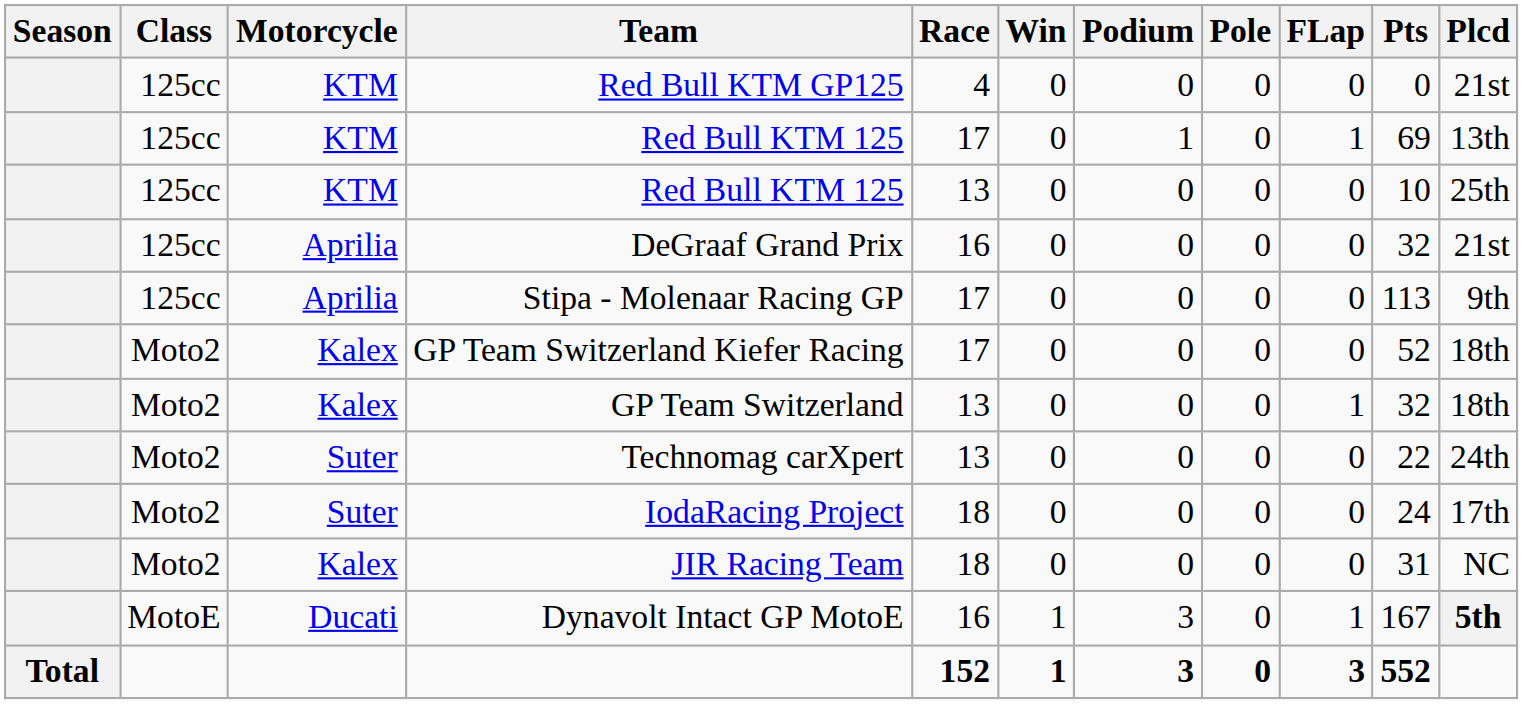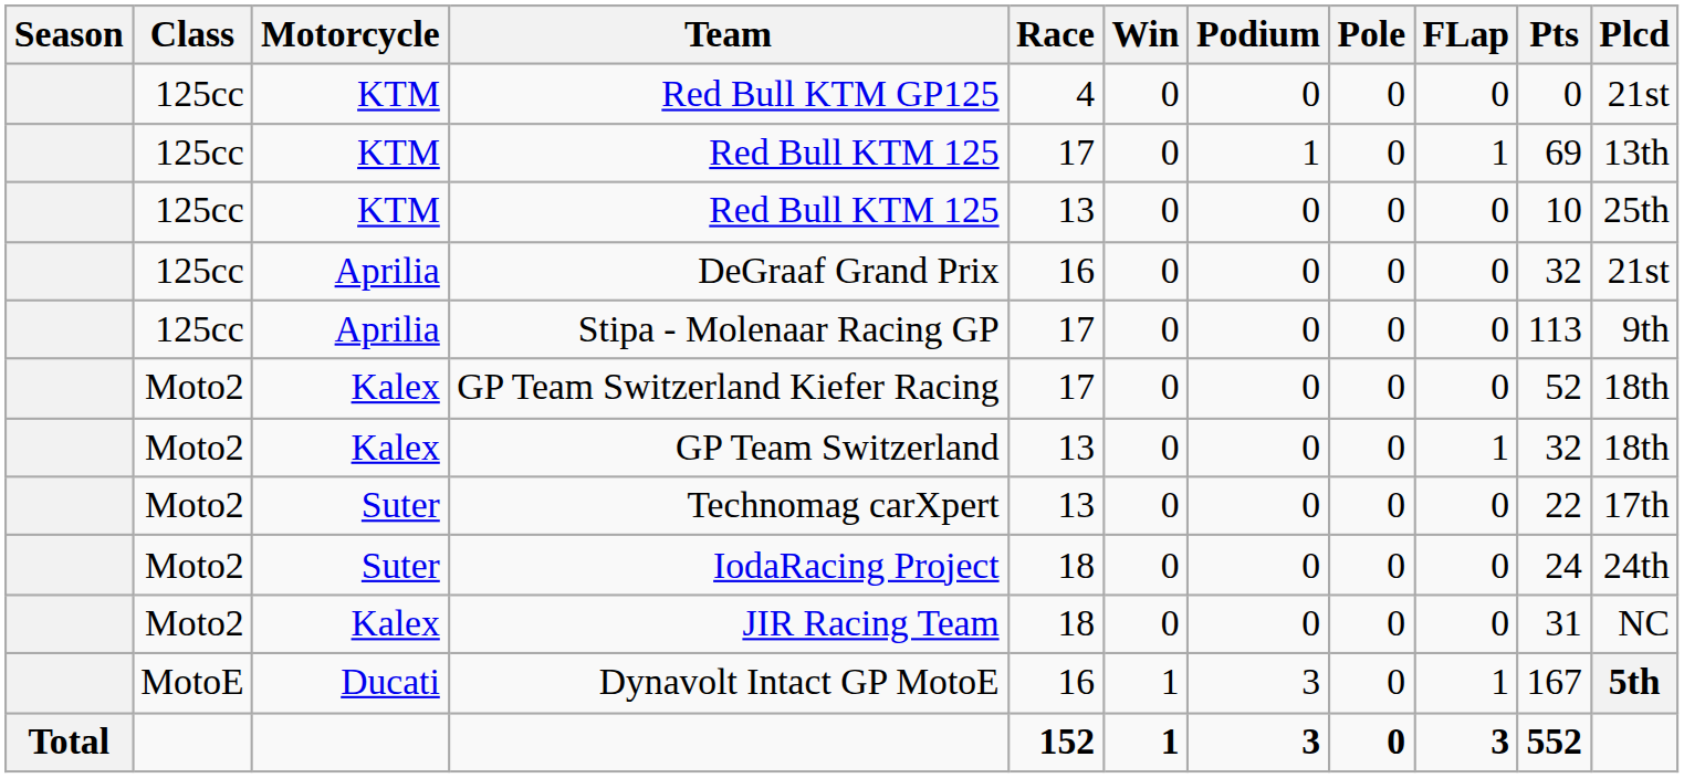Technomag carXpert | Plcd: 24th -> 17th
IodaRacing Project | Plcd: 17th -> 24th
